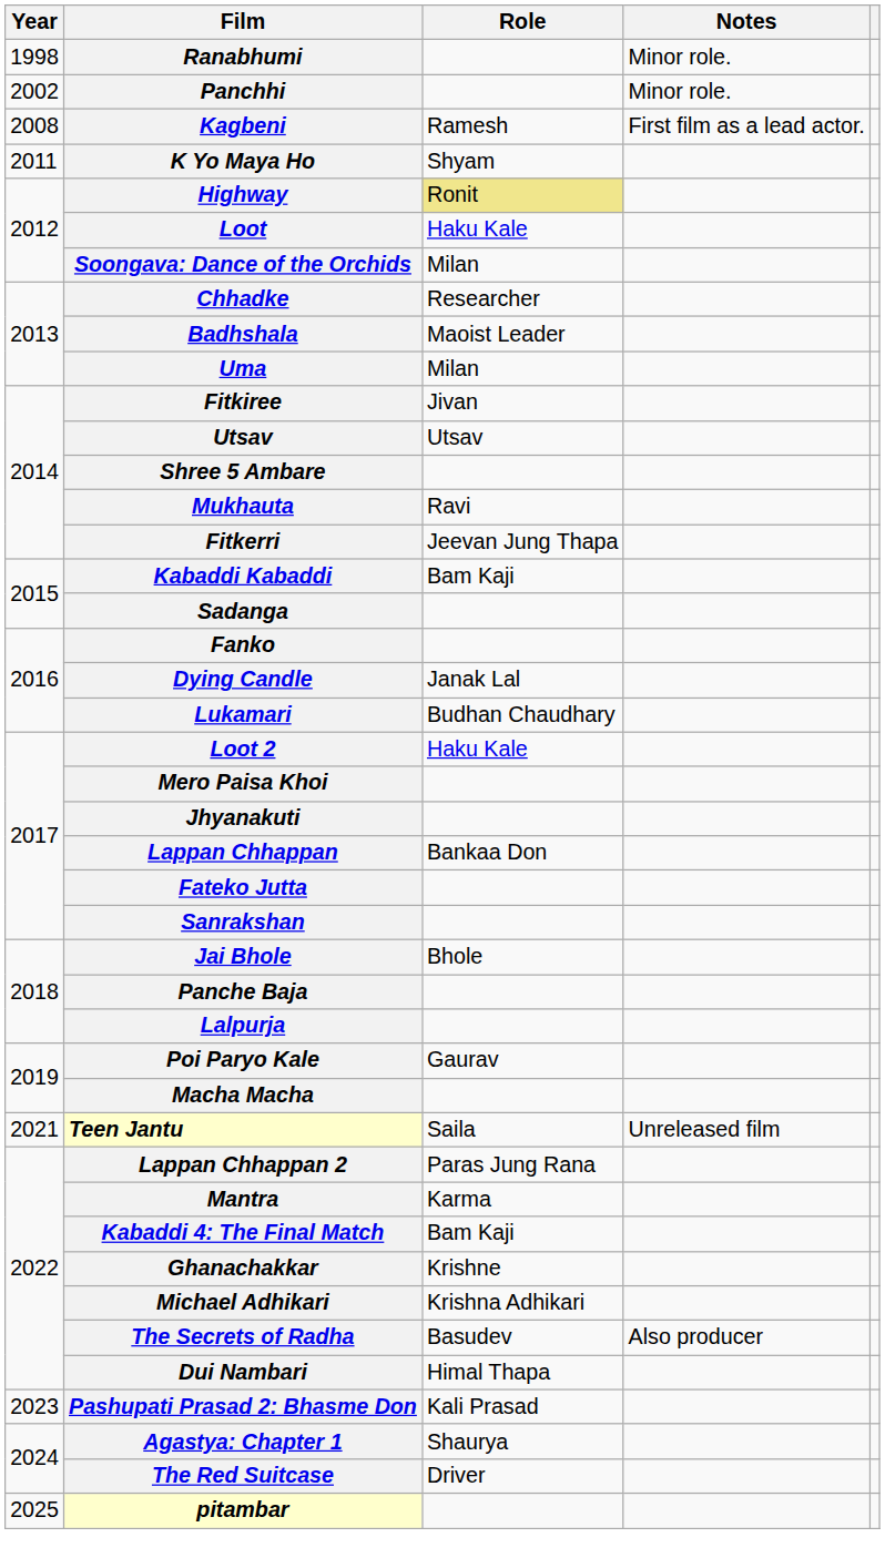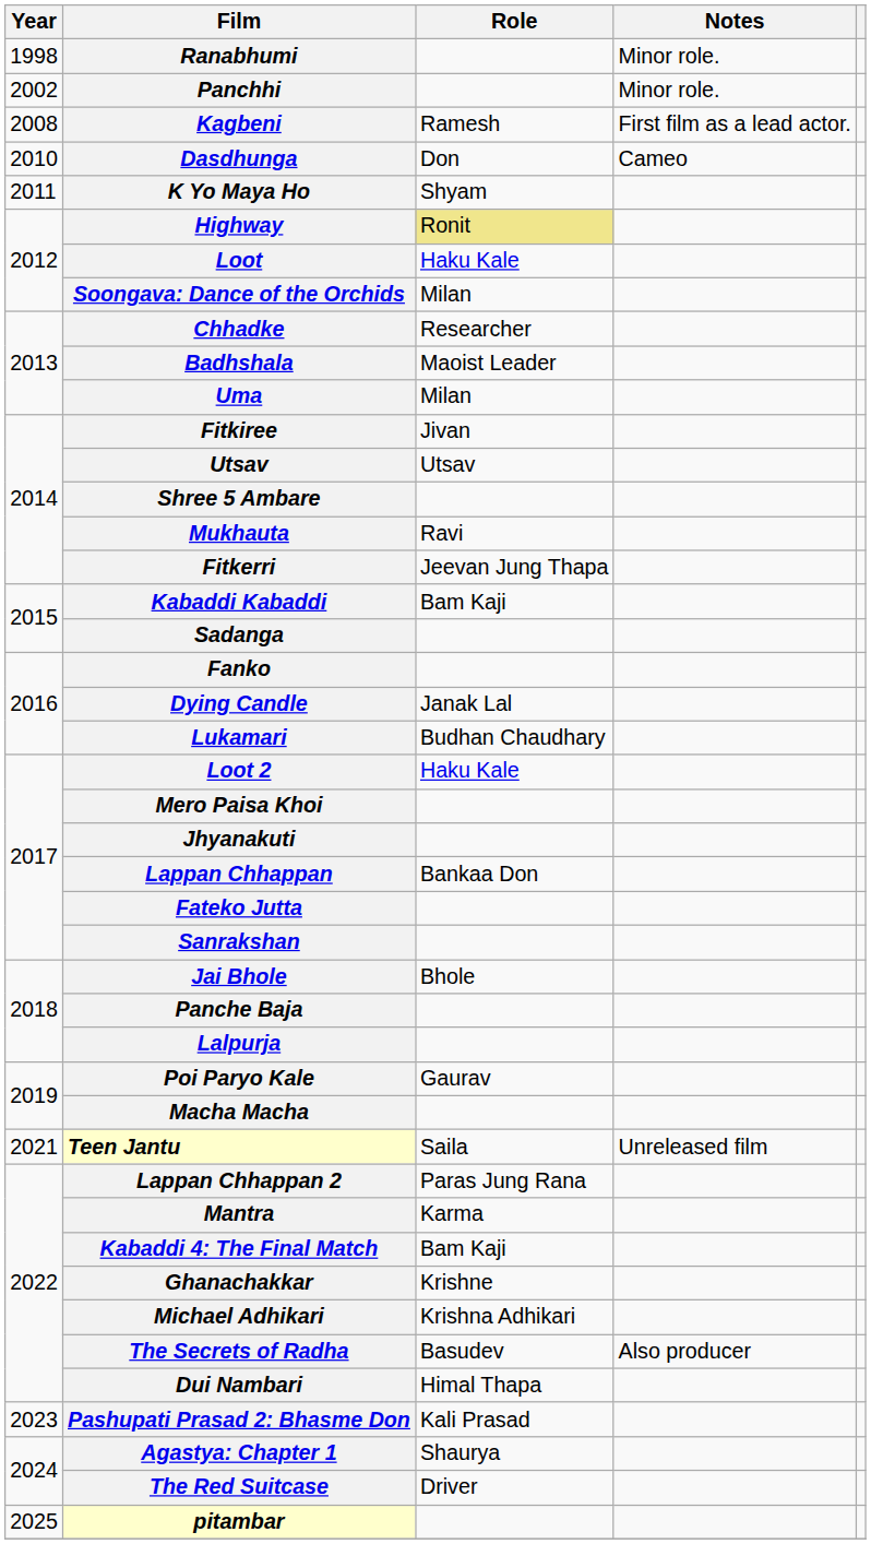+ row: 2010 | Dasdhunga | Don | Cameo
